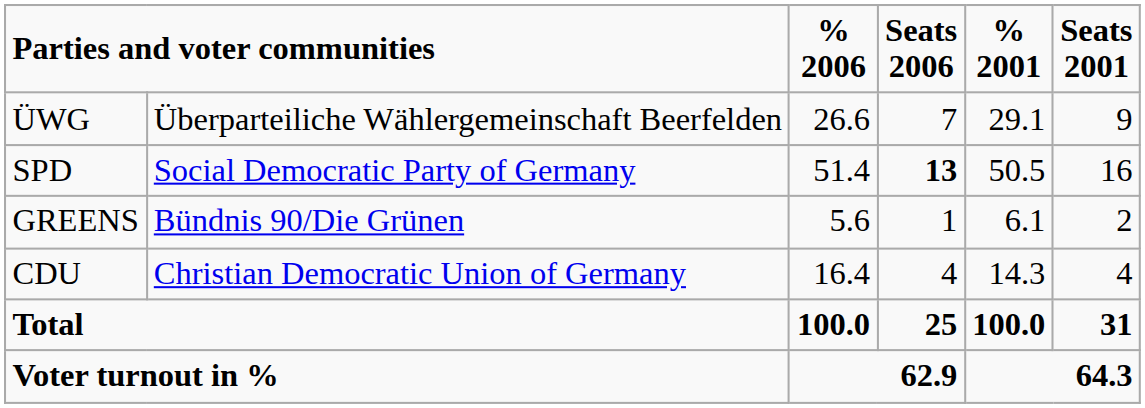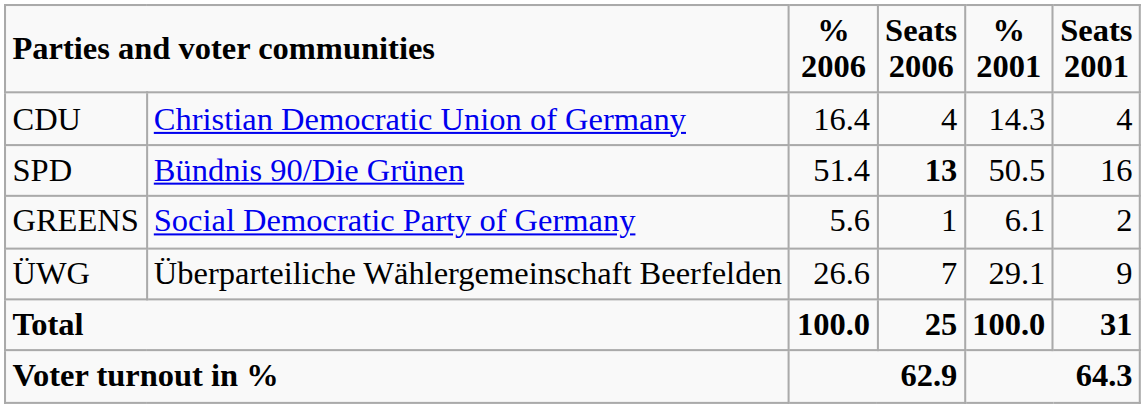rows swapped: CDU <-> ÜWG
SPD | column 2: Social Democratic Party of Germany -> Bündnis 90/Die Grünen
GREENS | column 2: Bündnis 90/Die Grünen -> Social Democratic Party of Germany
